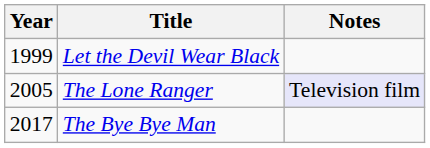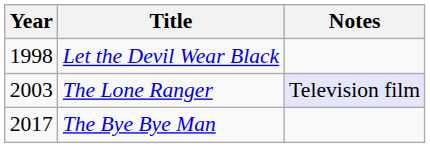Let the Devil Wear Black | Year: 1999 -> 1998
The Lone Ranger | Year: 2005 -> 2003
